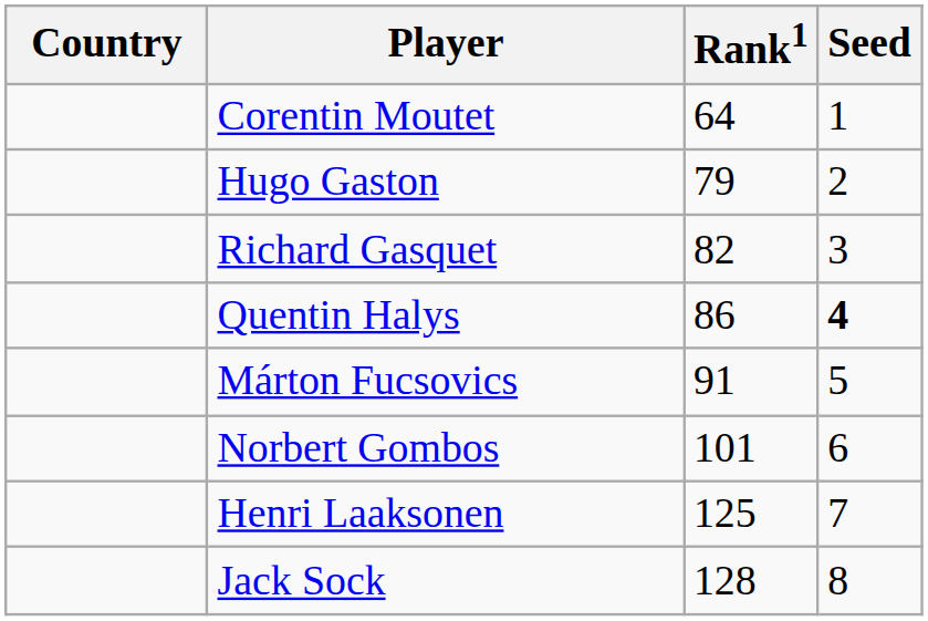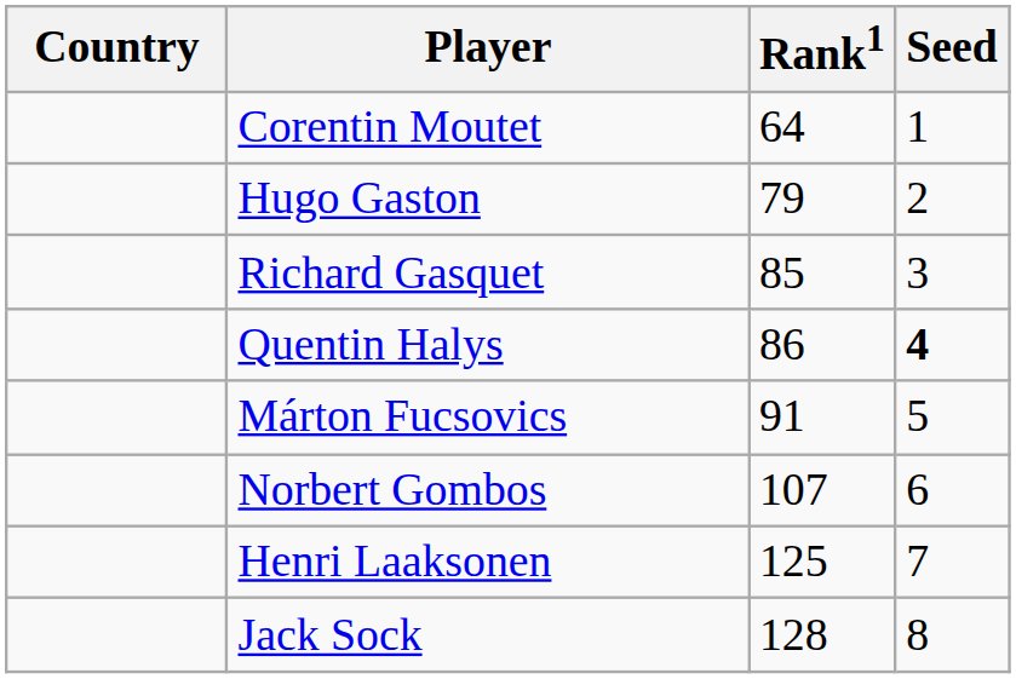Richard Gasquet | Rank1: 82 -> 85
Norbert Gombos | Rank1: 101 -> 107
